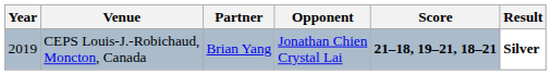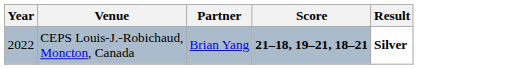- column: Opponent | Jonathan Chien Crystal Lai
CEPS Louis-J.-Robichaud, Moncton, Canada | Year: 2019 -> 2022
